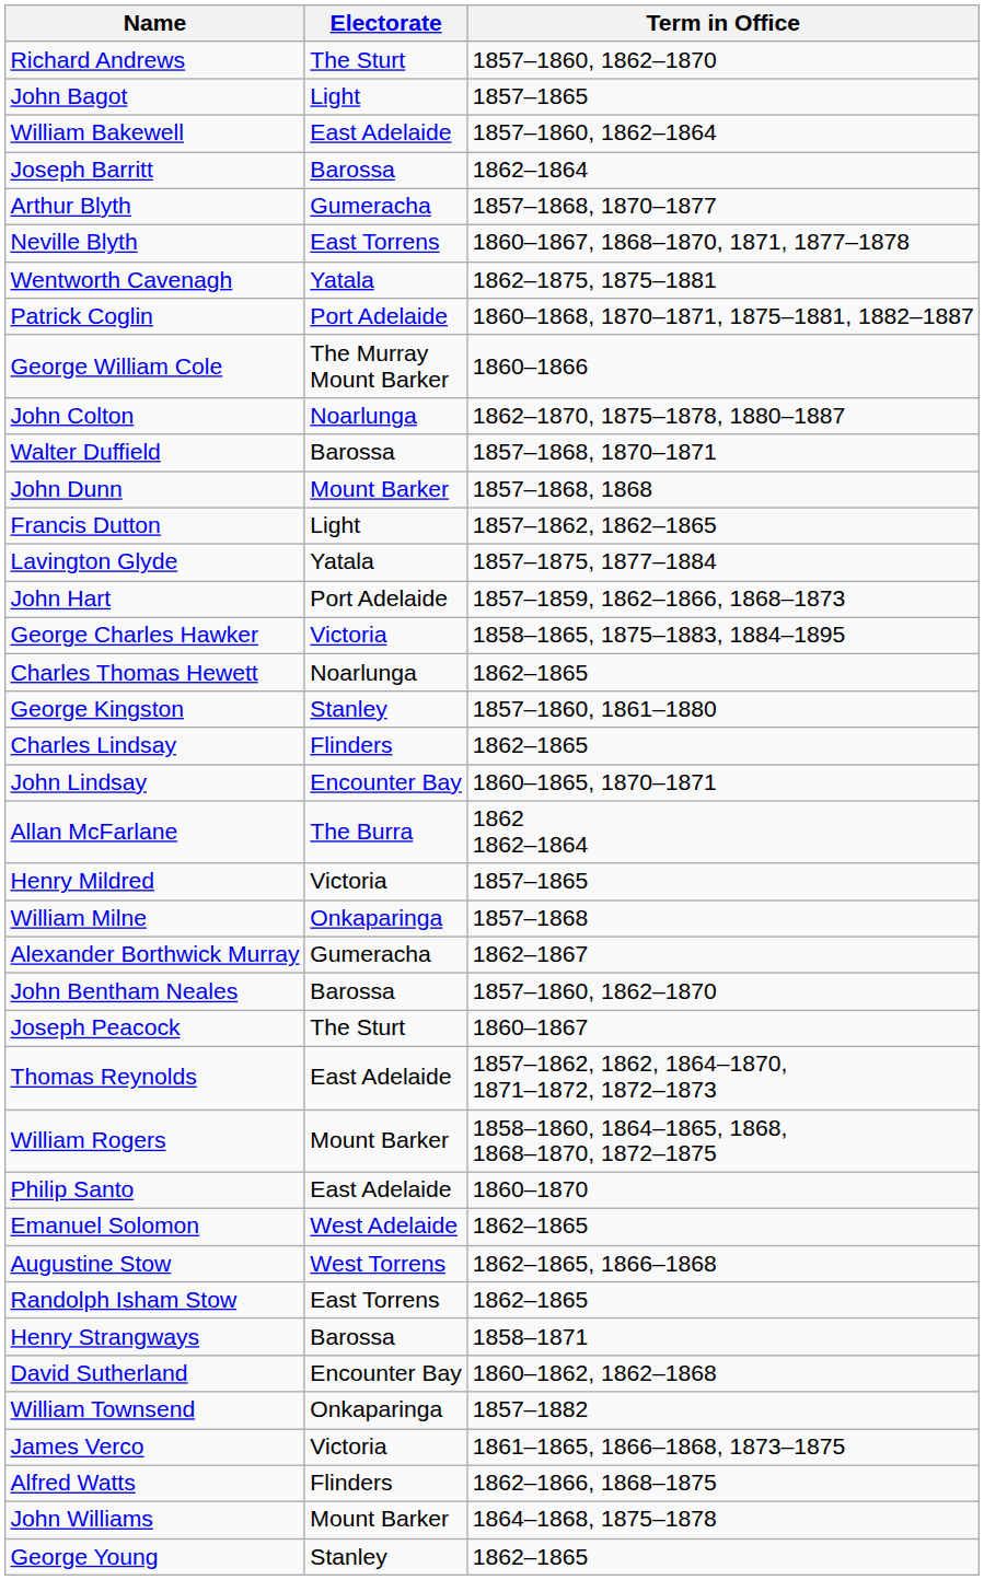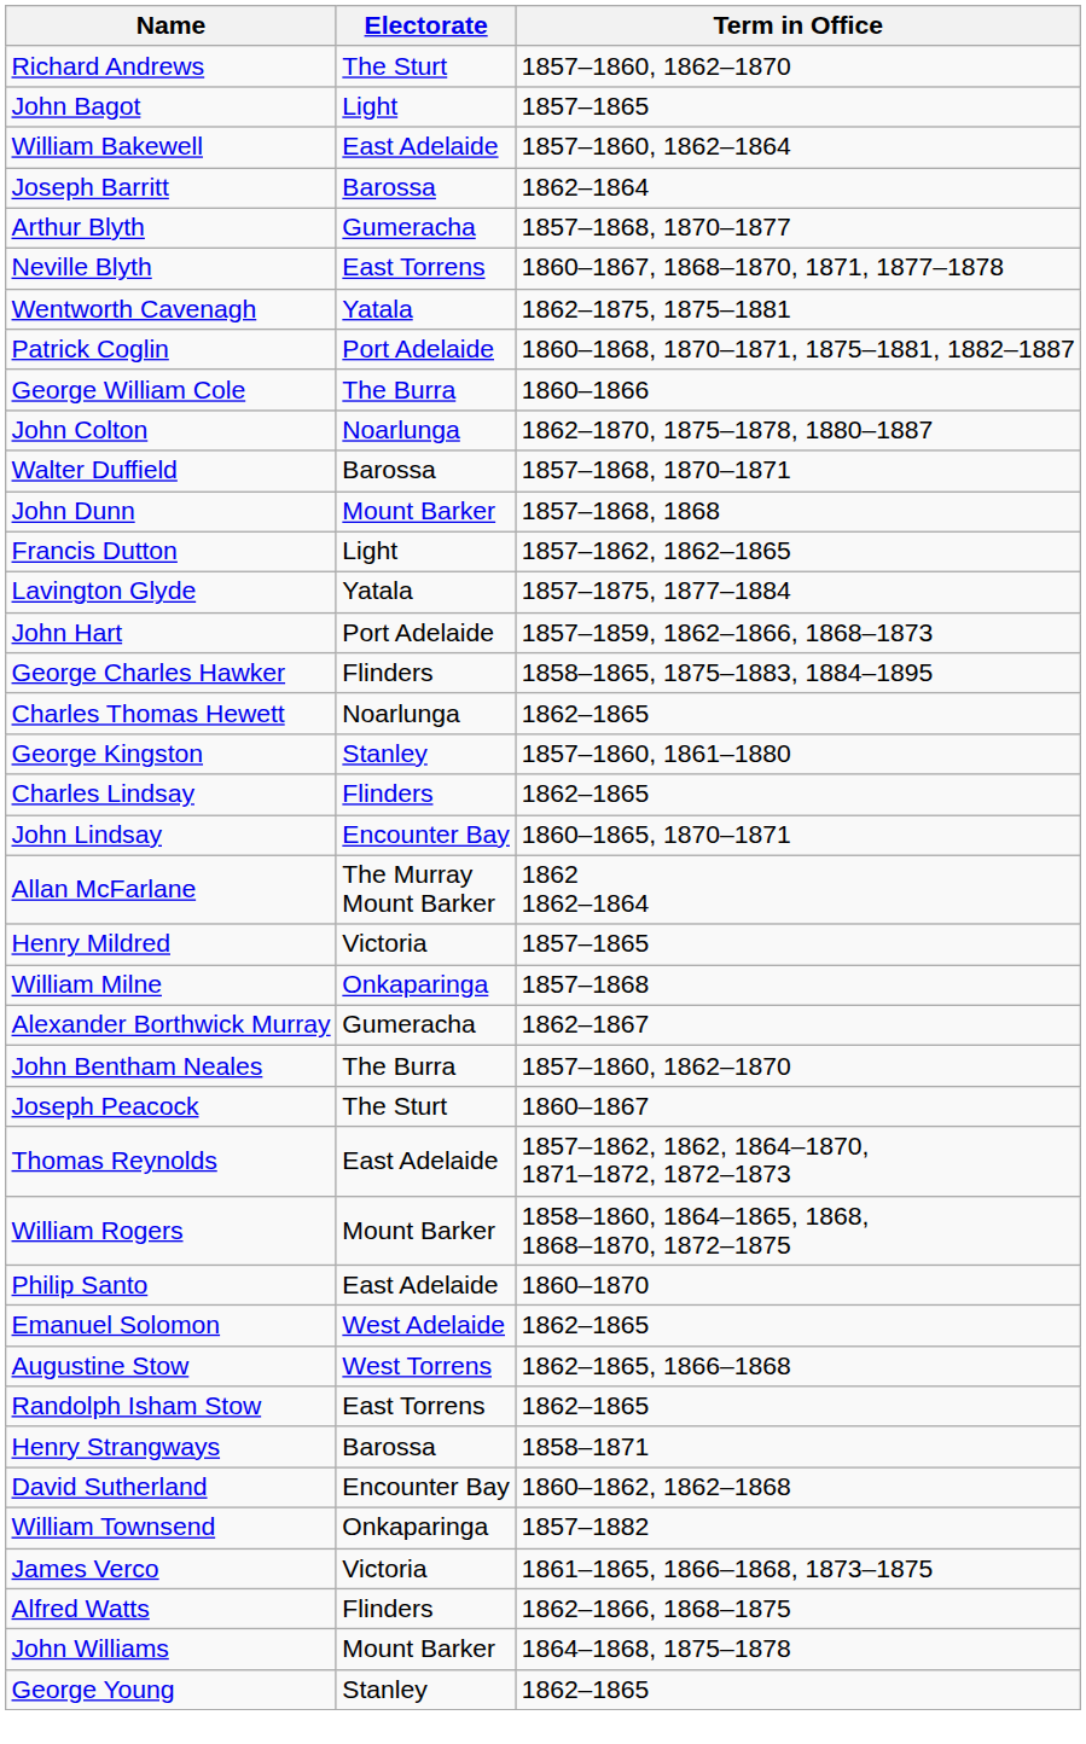George William Cole | Electorate: The Murray Mount Barker -> The Burra
George Charles Hawker | Electorate: Victoria -> Flinders
Allan McFarlane | Electorate: The Burra -> The Murray Mount Barker
John Bentham Neales | Electorate: Barossa -> The Burra
